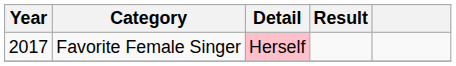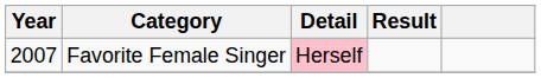Favorite Female Singer | Year: 2017 -> 2007
